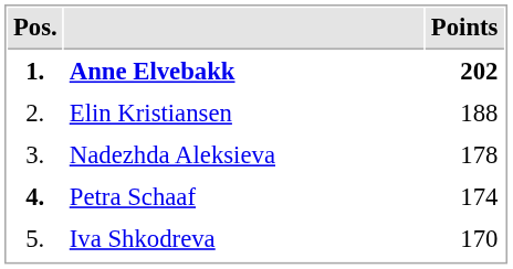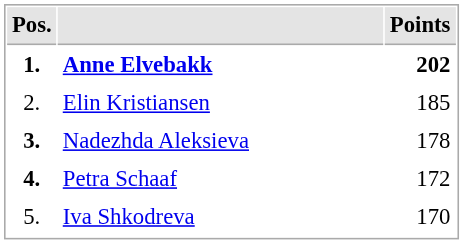Elin Kristiansen | Points: 188 -> 185
Nadezhda Aleksieva | Pos.: normal -> bold
Petra Schaaf | Points: 174 -> 172
